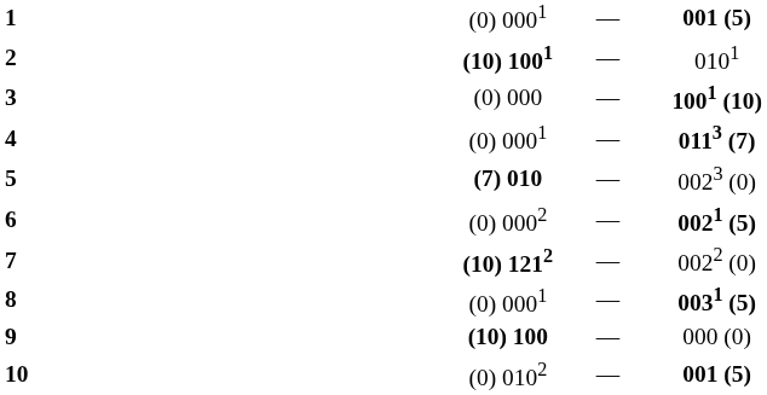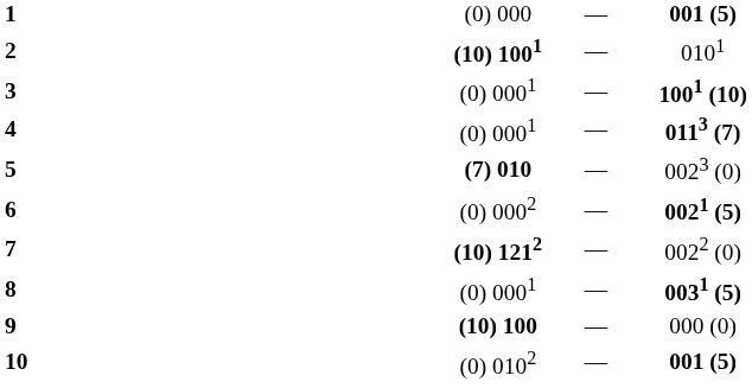1 | column 3: (0) 0001 -> (0) 000
3 | column 3: (0) 000 -> (0) 0001
